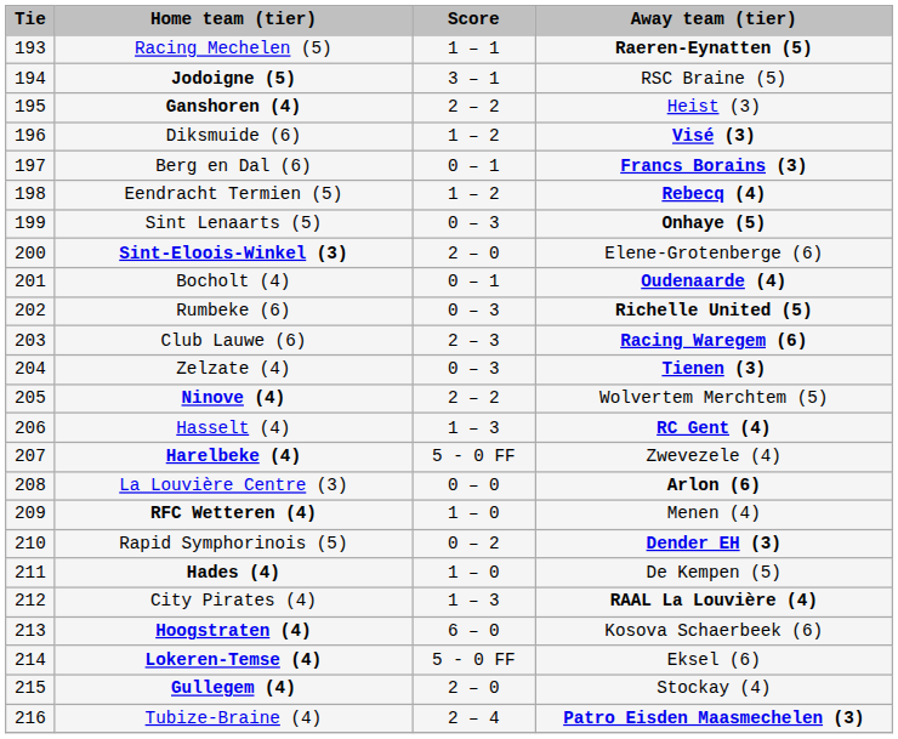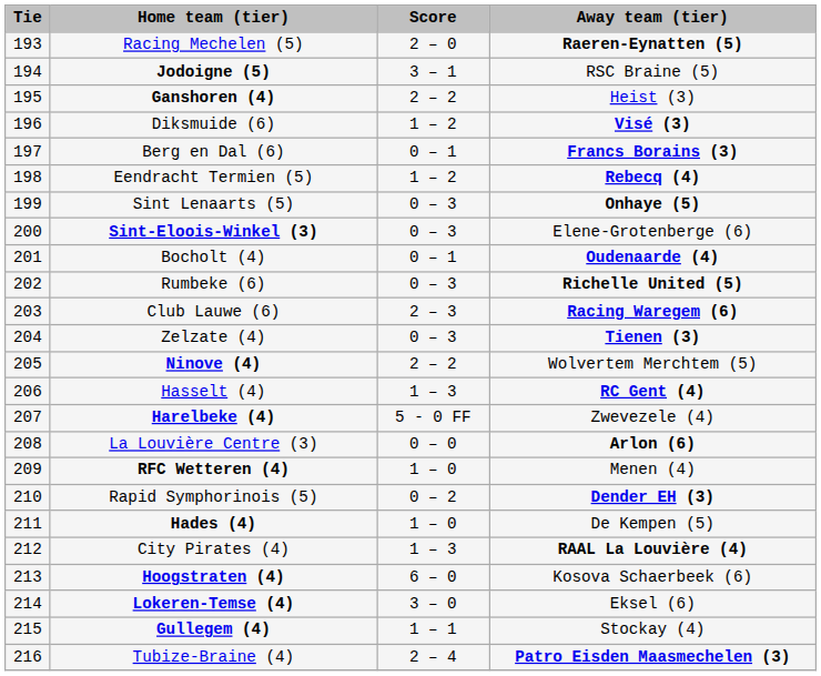Racing Mechelen (5) | Score: 1 – 1 -> 2 – 0
Sint-Eloois-Winkel (3) | Score: 2 – 0 -> 0 – 3
Lokeren-Temse (4) | Score: 5 - 0 FF -> 3 – 0
Gullegem (4) | Score: 2 – 0 -> 1 – 1
